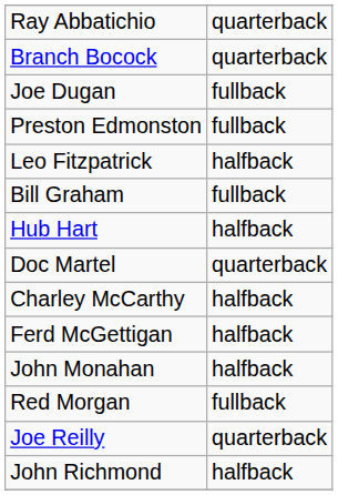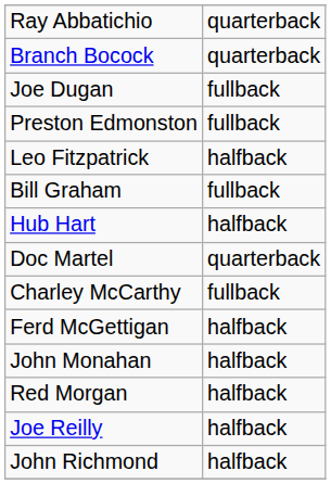Charley McCarthy | column 2: halfback -> fullback
Red Morgan | column 2: fullback -> halfback
Joe Reilly | column 2: quarterback -> halfback
